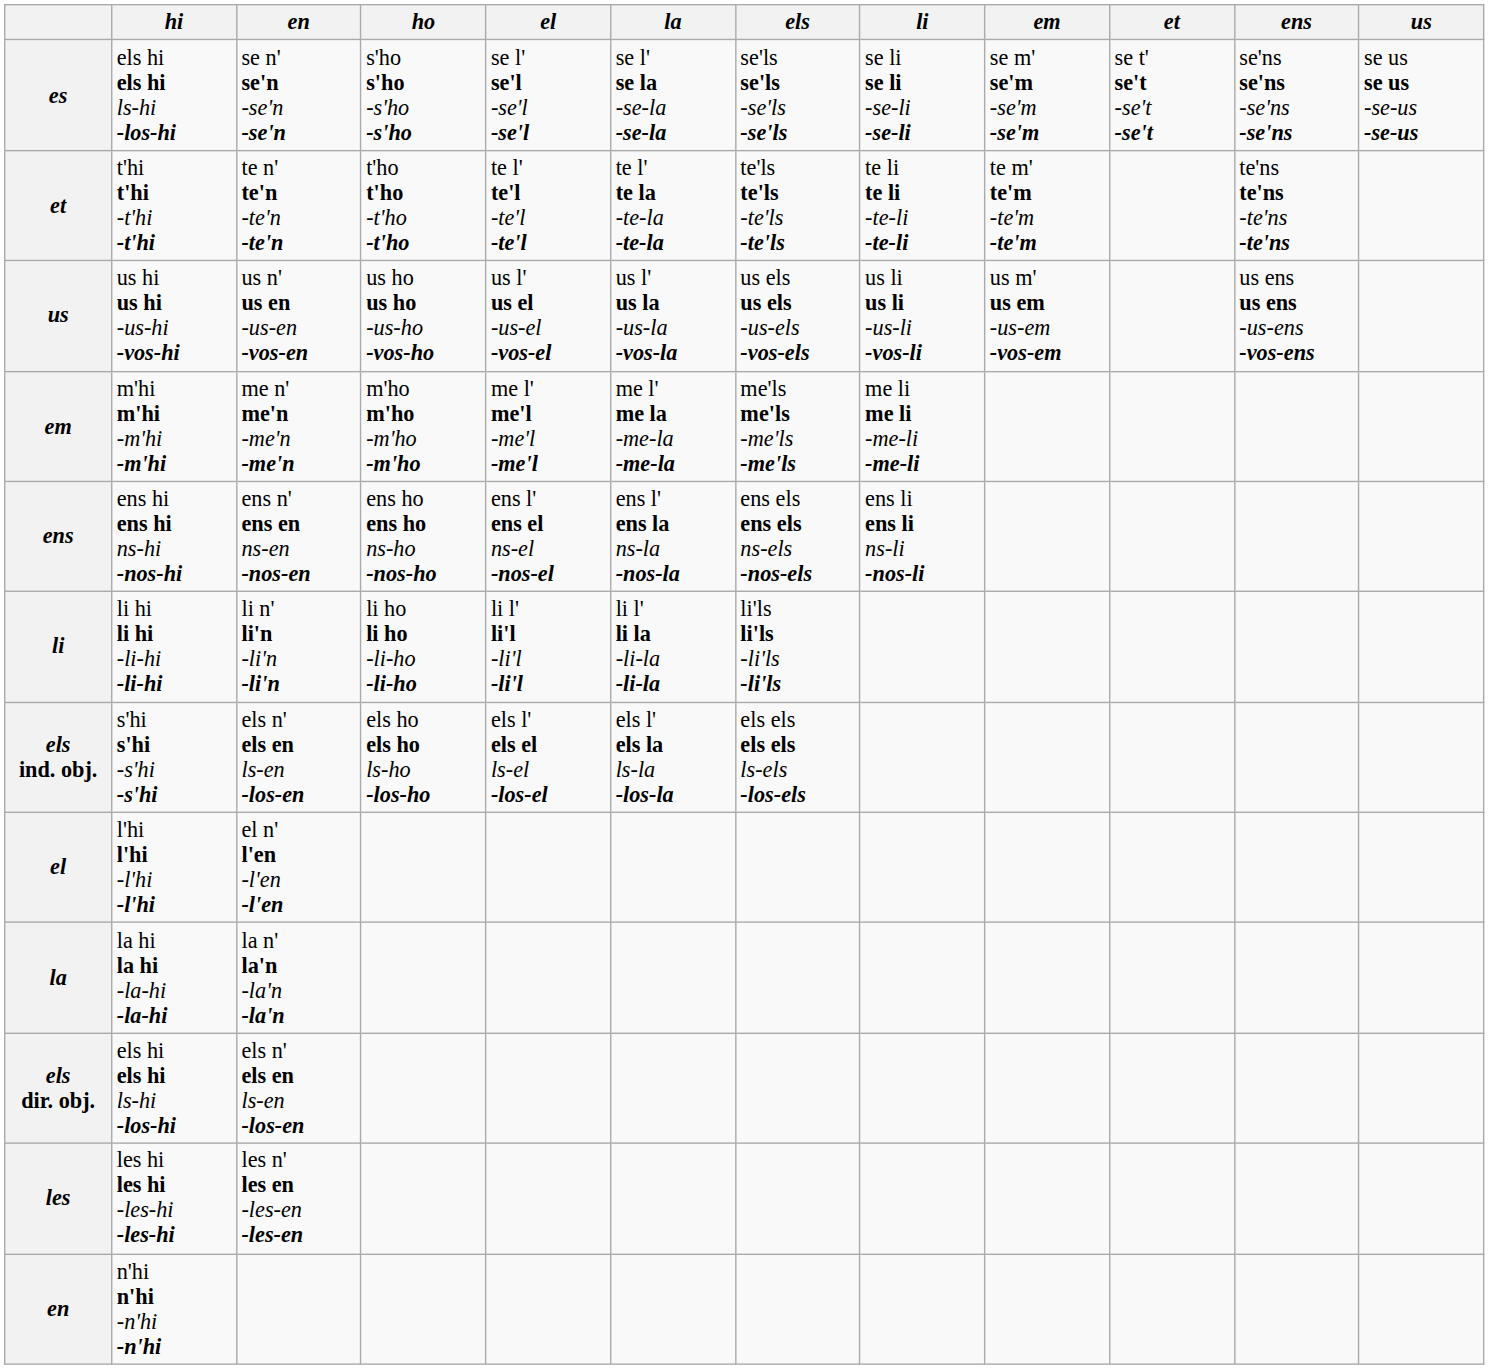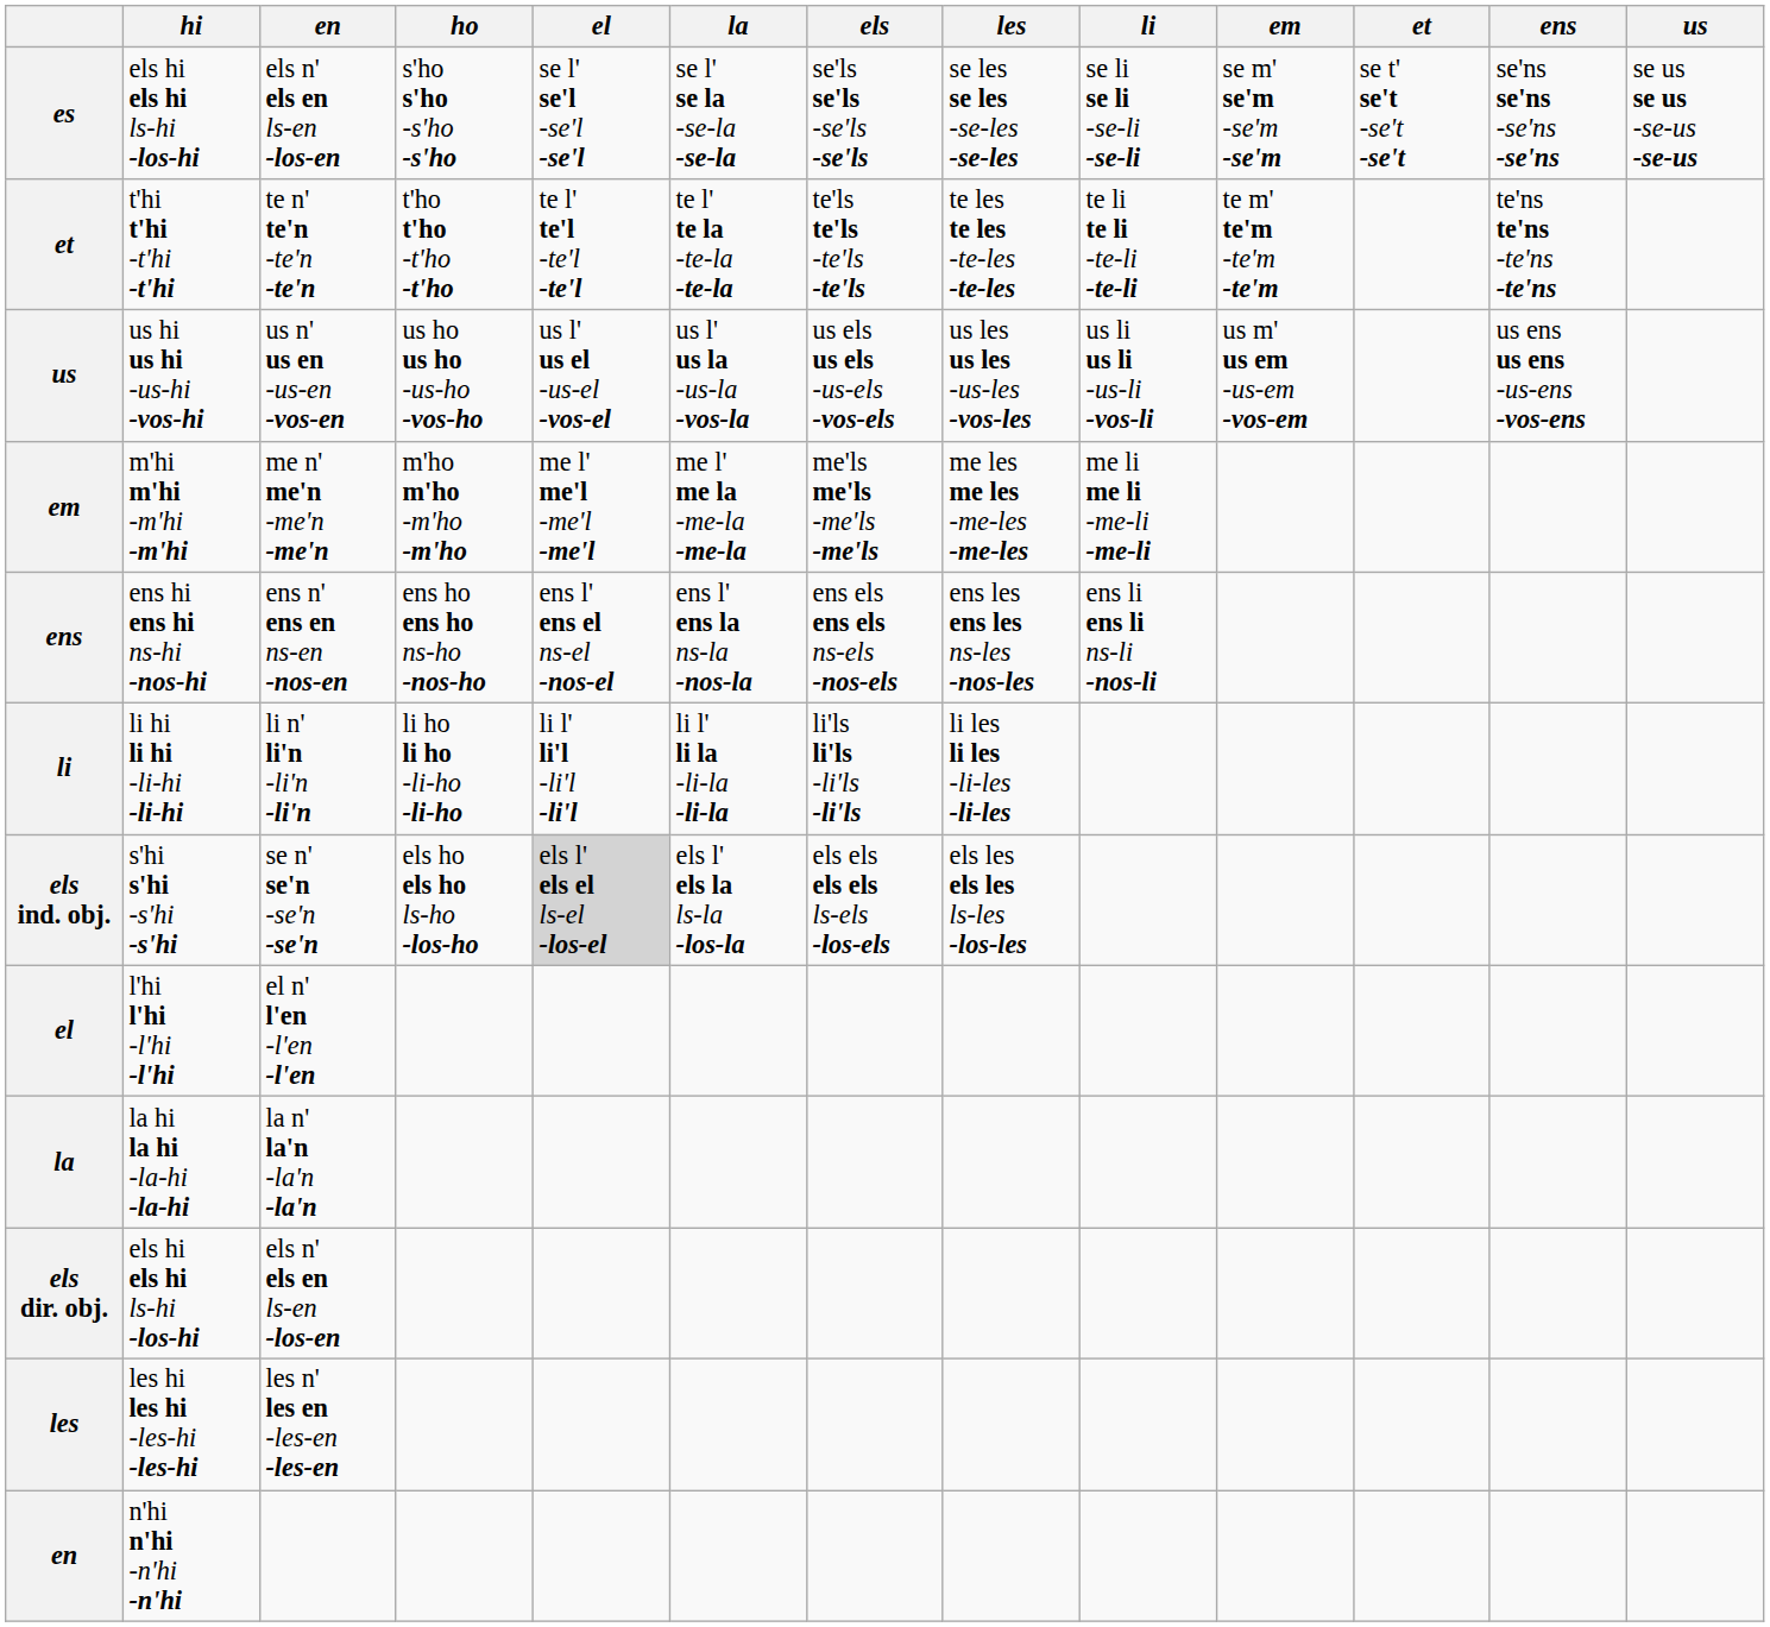+ column: les | se les se les -se-les -se-les | te les te les -te-les -te-les | us les us les -us-les -vos-les | me les me les -me-les -me-les | ens les ens les ns-les -nos-les | li les li les -li-les -li-les | els les els les ls-les -los-les
es | en: se n' se'n -se'n -se'n -> els n' els en ls-en -los-en
els ind. obj. | en: els n' els en ls-en -los-en -> se n' se'n -se'n -se'n
els ind. obj. | el: no background -> lightgrey background
